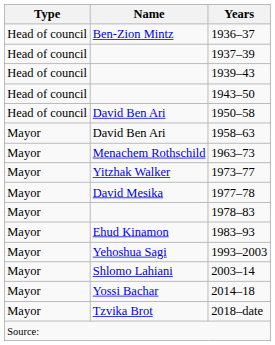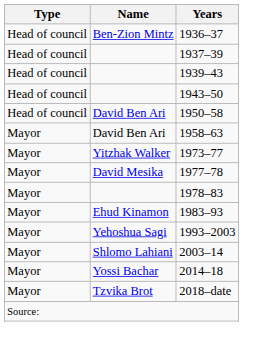- row: Mayor | Menachem Rothschild | 1963–73
